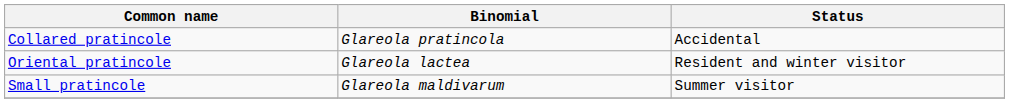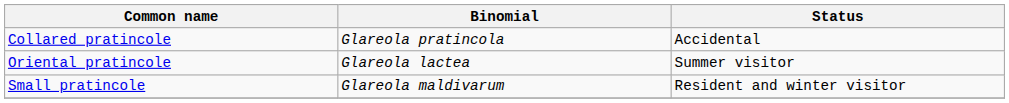Oriental pratincole | Status: Resident and winter visitor -> Summer visitor
Small pratincole | Status: Summer visitor -> Resident and winter visitor
